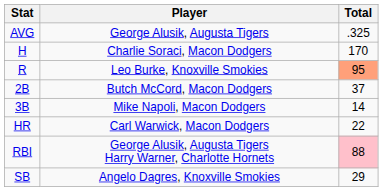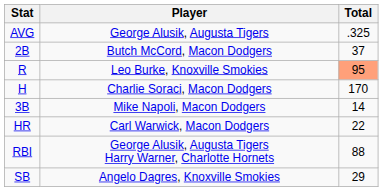rows swapped: H <-> 2B
RBI | Total: pink background -> no background
